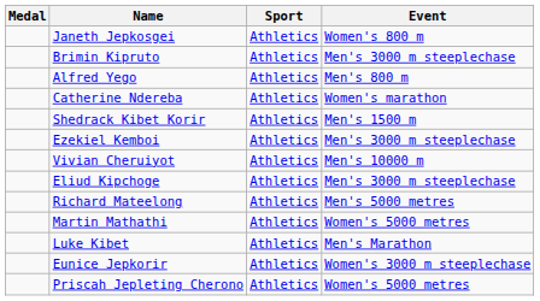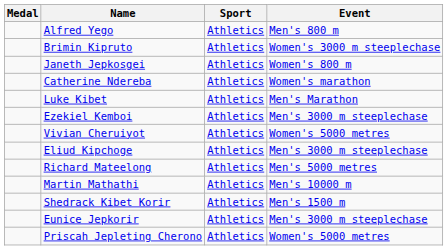rows swapped: Janeth Jepkosgei <-> Alfred Yego
Brimin Kipruto | Event: Men's 3000 m steeplechase -> Women's 3000 m steeplechase
rows swapped: Luke Kibet <-> Shedrack Kibet Korir
Vivian Cheruiyot | Event: Men's 10000 m -> Women's 5000 metres
Martin Mathathi | Event: Women's 5000 metres -> Men's 10000 m
Eunice Jepkorir | Event: Women's 3000 m steeplechase -> Men's 3000 m steeplechase
